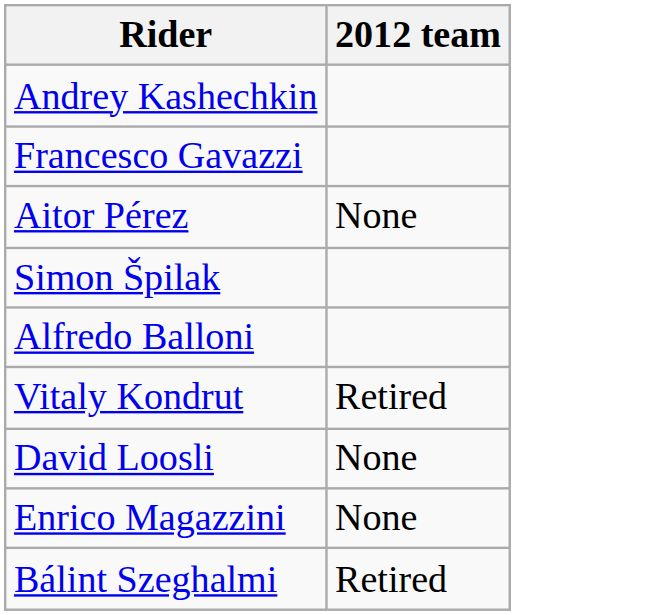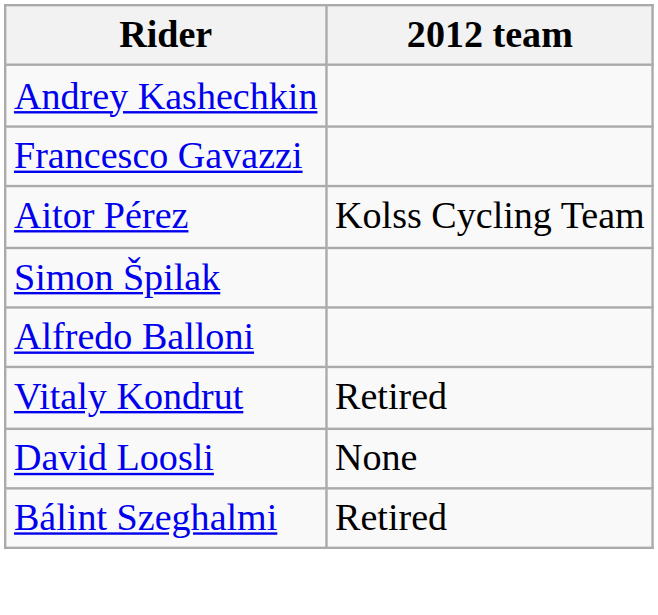Aitor Pérez | 2012 team: None -> Kolss Cycling Team
- row: Enrico Magazzini | None
